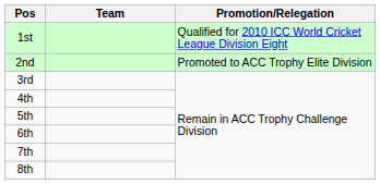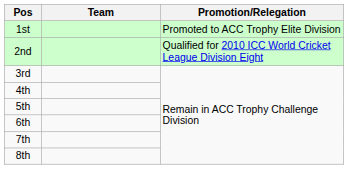1st | Promotion/Relegation: Qualified for 2010 ICC World Cricket League Division Eight -> Promoted to ACC Trophy Elite Division
2nd | Promotion/Relegation: Promoted to ACC Trophy Elite Division -> Qualified for 2010 ICC World Cricket League Division Eight
